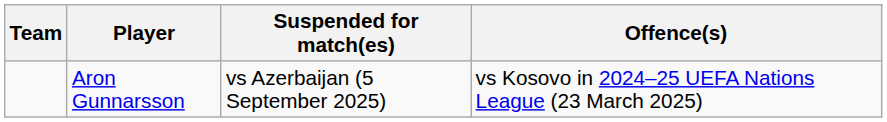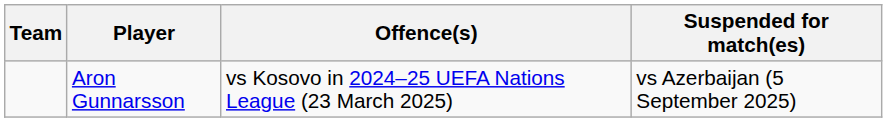columns swapped: Offence(s) <-> Suspended for match(es)
